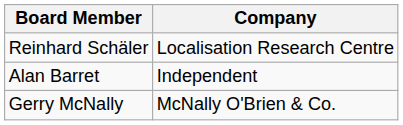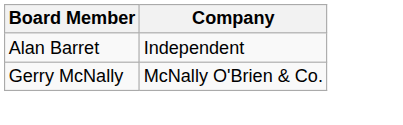- row: Reinhard Schäler | Localisation Research Centre
